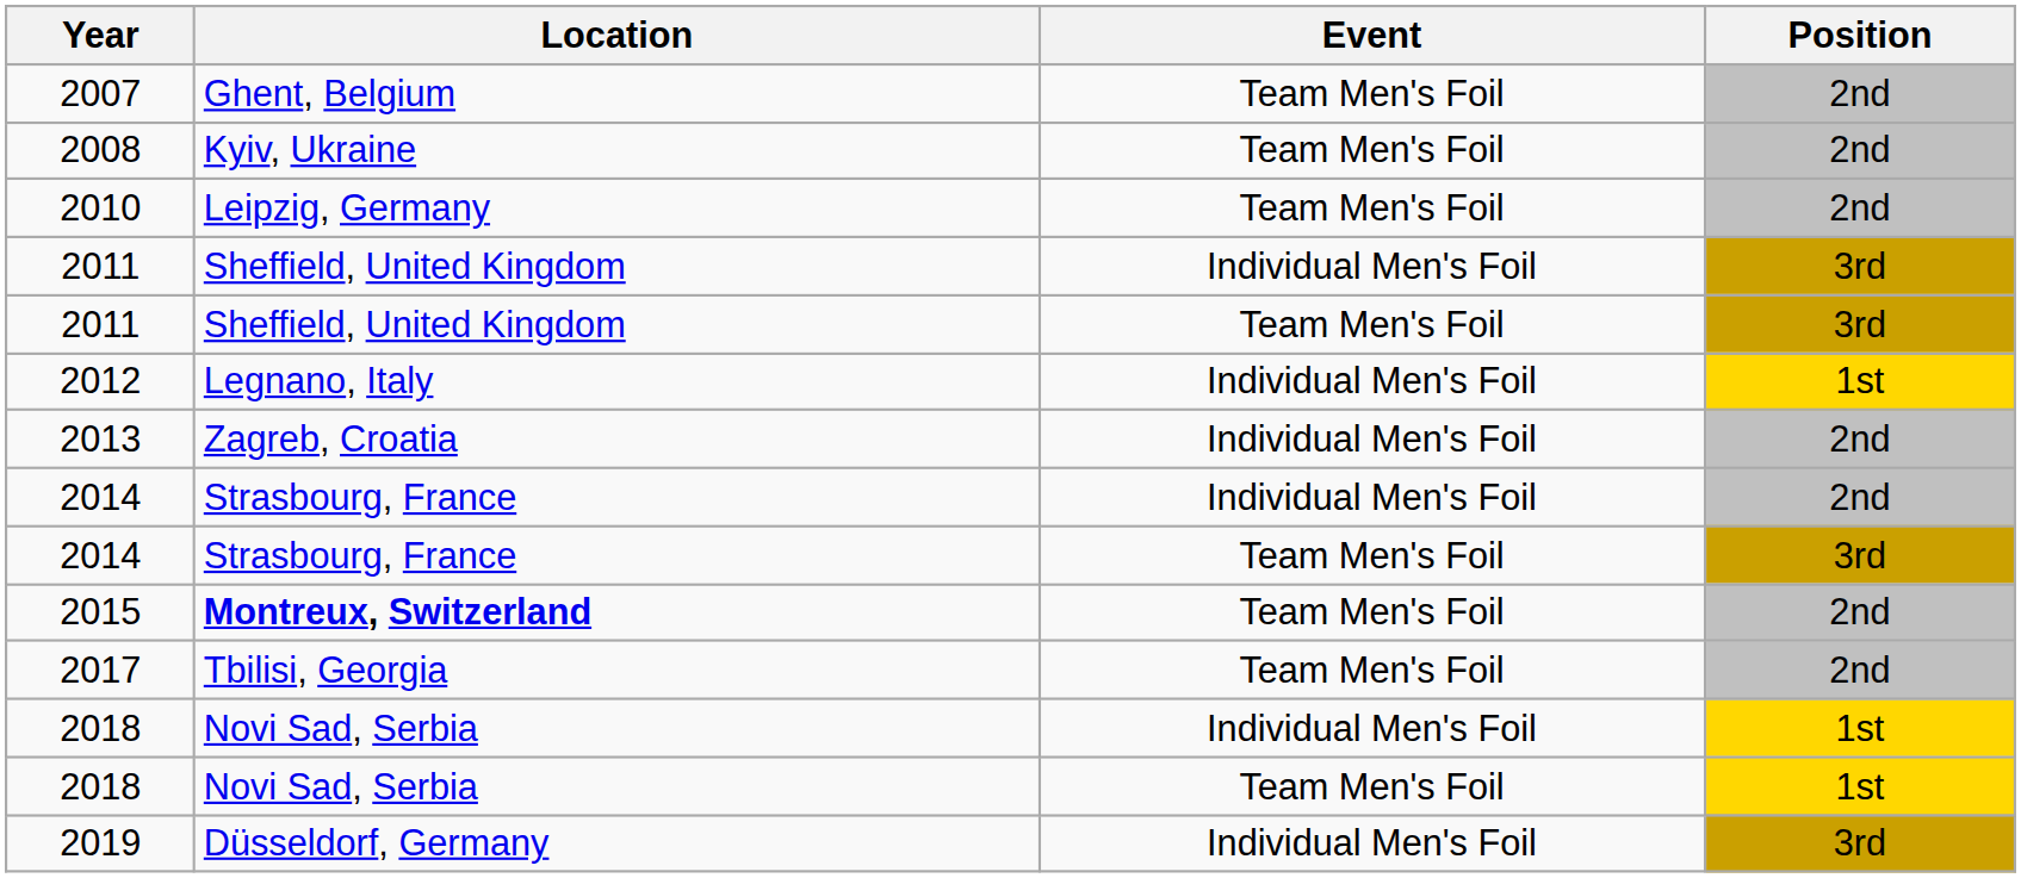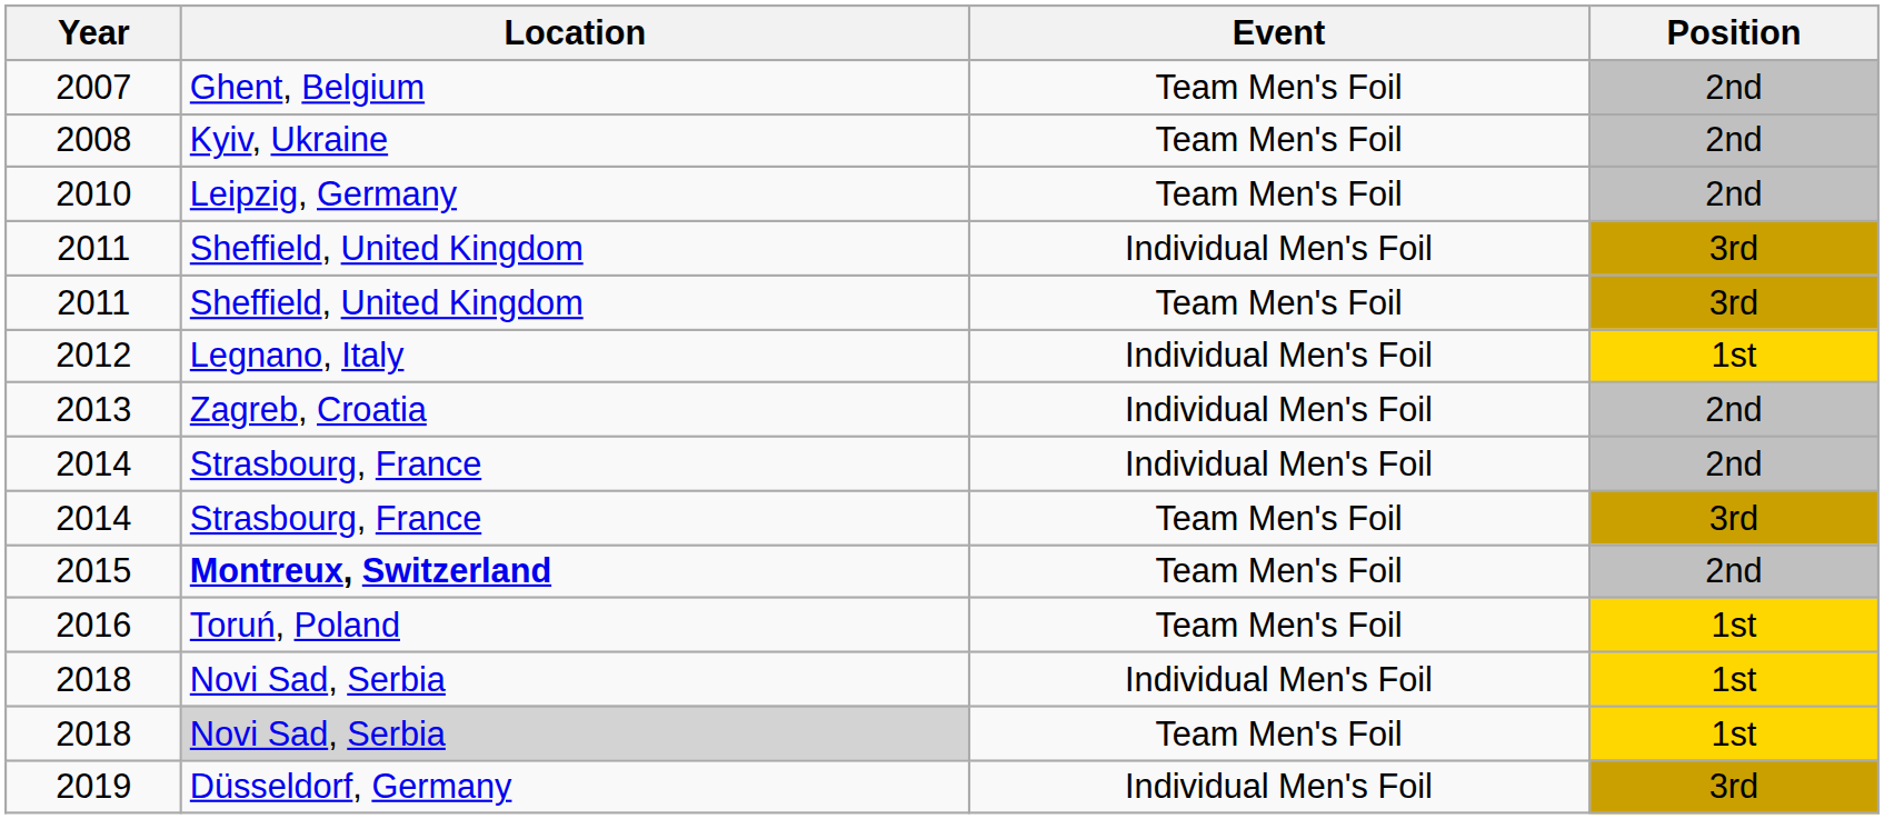+ row: 2016 | Toruń, Poland | Team Men's Foil | 1st
- row: 2017 | Tbilisi, Georgia | Team Men's Foil | 2nd
2018 / Team Men's Foil | Location: no background -> lightgrey background
